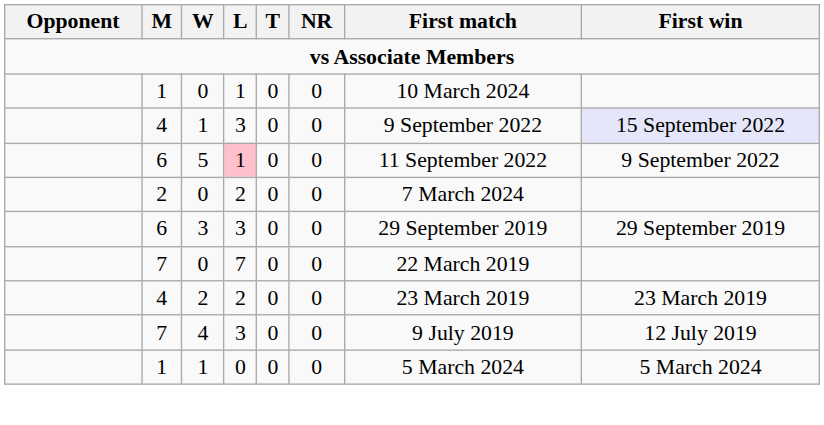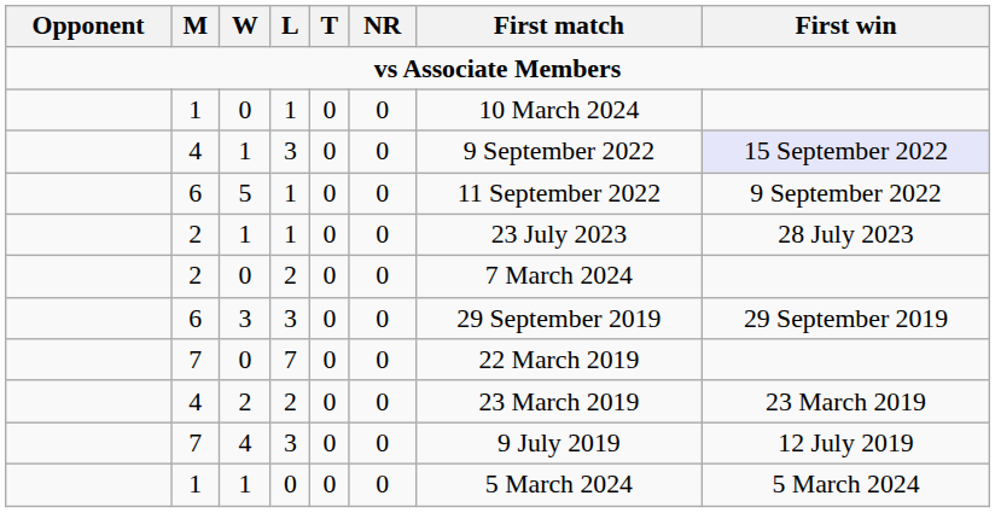5 | L: pink background -> no background
+ row: 2 | 1 | 1 | 0 | 0 | 23 July 2023 | 28 July 2023
